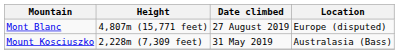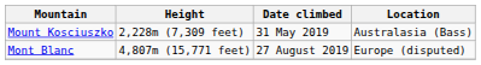rows swapped: Mount Kosciuszko <-> Mont Blanc
